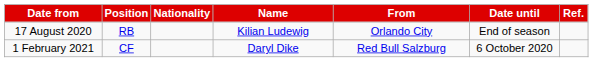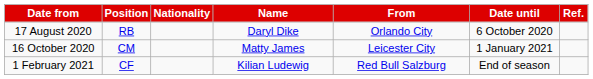17 August 2020 | Name: Kilian Ludewig -> Daryl Dike
17 August 2020 | Date until: End of season -> 6 October 2020
+ row: 16 October 2020 | CM | Matty James | Leicester City | 1 January 2021
1 February 2021 | Name: Daryl Dike -> Kilian Ludewig
1 February 2021 | Date until: 6 October 2020 -> End of season
